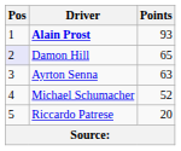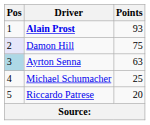Damon Hill | Points: 65 -> 75
Ayrton Senna | Pos: no background -> lightblue background
Michael Schumacher | Points: 52 -> 25
